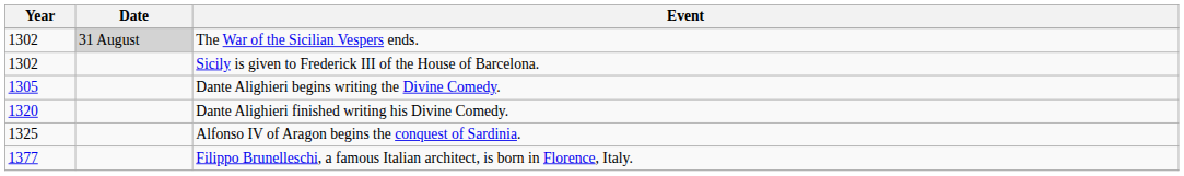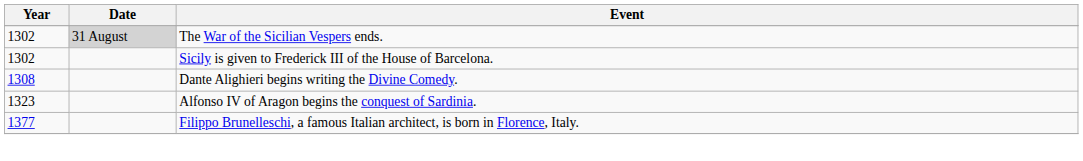Dante Alighieri begins writing the Divine Comedy. | Year: 1305 -> 1308
- row: 1320 | Dante Alighieri finished writing his Divine Comedy.
Alfonso IV of Aragon begins the conquest of Sardinia. | Year: 1325 -> 1323
